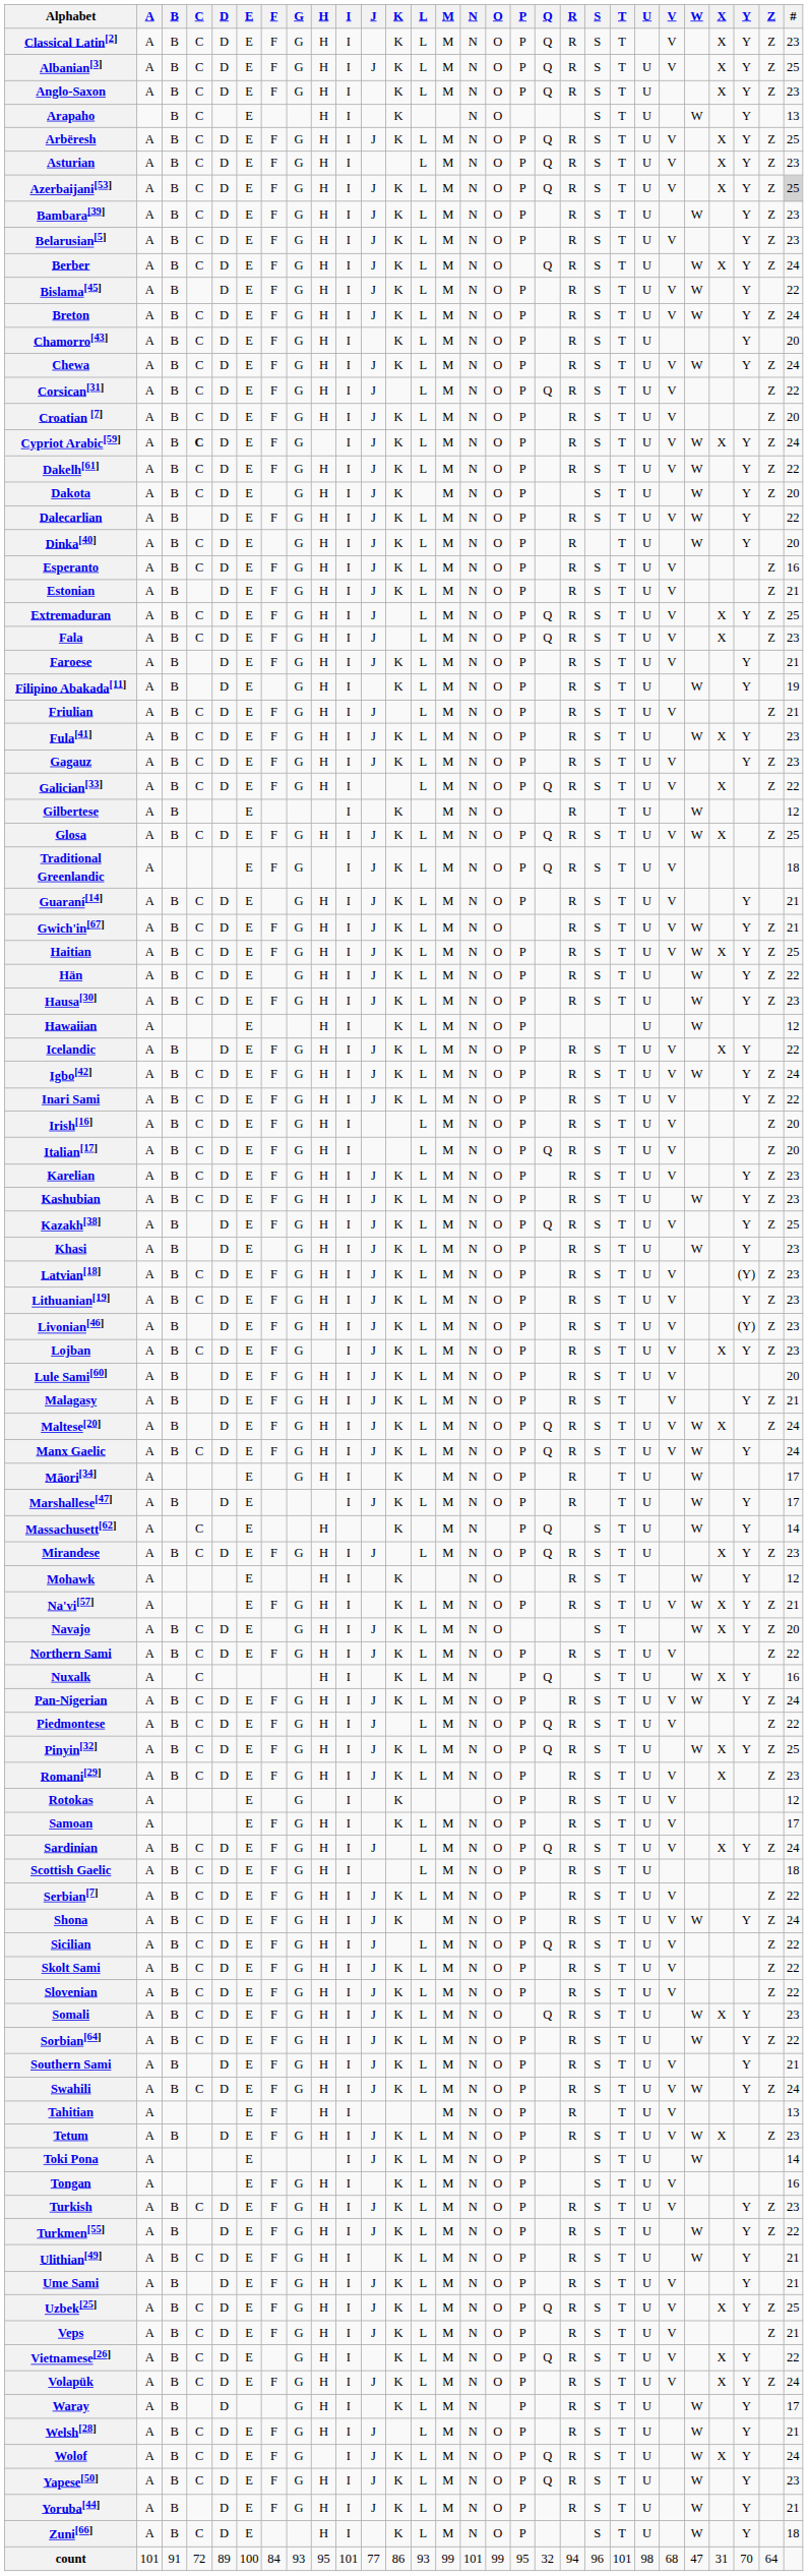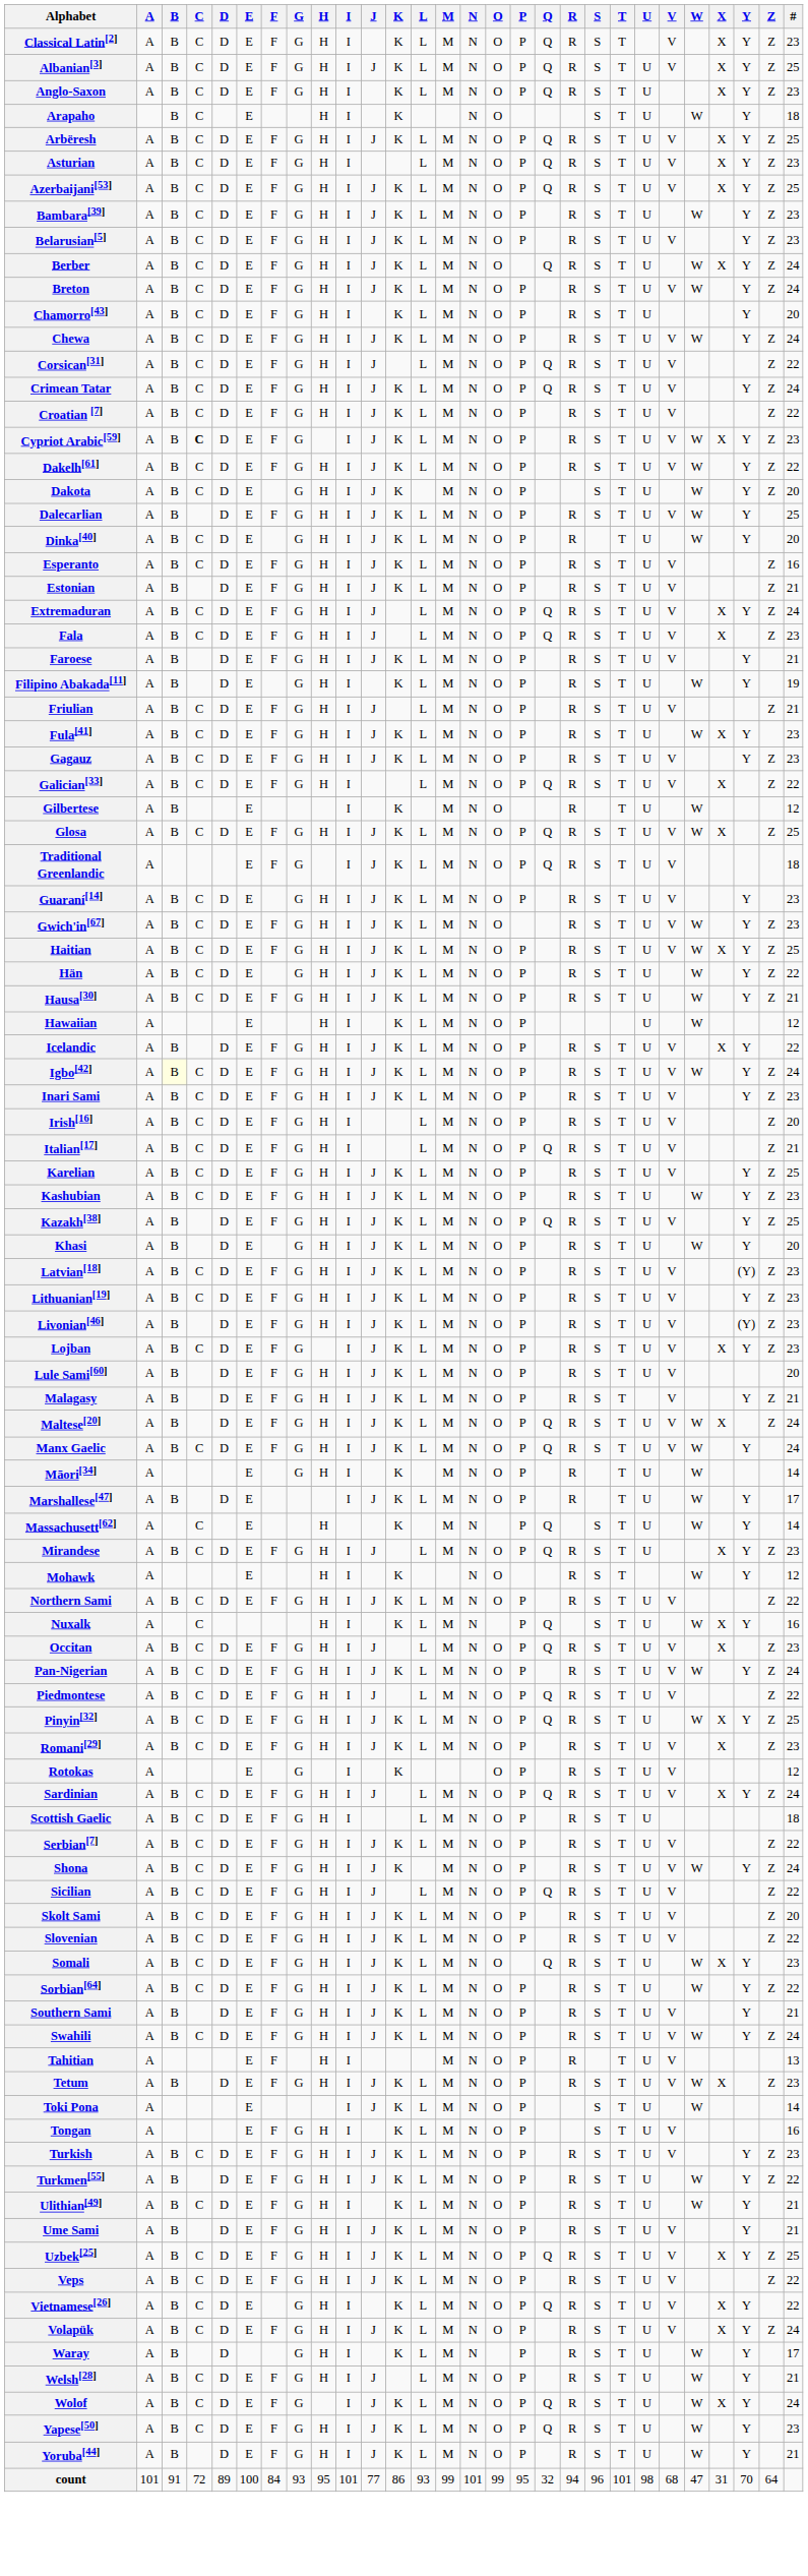Arapaho | #: 13 -> 18
Azerbaijani[53] | #: lightgrey background -> no background
- row: Bislama[45] | A | B | D | E | F | G | H | I | J | K | L | M | N | O | P | R | S | T | U | V | W | Y | 22
+ row: Crimean Tatar | A | B | C | D | E | F | G | H | I | J | K | L | M | N | O | P | Q | R | S | T | U | V | Y | Z | 24
Croatian [7] | #: 20 -> 22
Cypriot Arabic[59] | #: 24 -> 23
Dalecarlian | #: 22 -> 25
Extremaduran | #: 25 -> 24
Guaraní[14] | #: 21 -> 23
Gwich'in[67] | #: 21 -> 23
Hausa[30] | #: 23 -> 21
Igbo[42] | B: no background -> lightyellow background
Inari Sami | #: 22 -> 23
Italian[17] | #: 20 -> 21
Karelian | #: 23 -> 25
Khasi | #: 23 -> 20
Māori[34] | #: 17 -> 14
- row: Na'vi[57] | A | E | F | G | H | I | K | L | M | N | O | P | R | S | T | U | V | W | X | Y | Z | 21
- row: Navajo | A | B | C | D | E | G | H | I | J | K | L | M | N | O | S | T | W | X | Y | Z | 20
+ row: Occitan | A | B | C | D | E | F | G | H | I | J | L | M | N | O | P | Q | R | S | T | U | V | X | Z | 23
- row: Samoan | A | E | F | G | H | I | K | L | M | N | O | P | R | S | T | U | V | 17
Skolt Sami | #: 22 -> 20
Veps | #: 21 -> 22
- row: Zuni[66] | A | B | C | D | E | H | I | K | L | M | N | O | P | S | T | U | W | Y | 18
